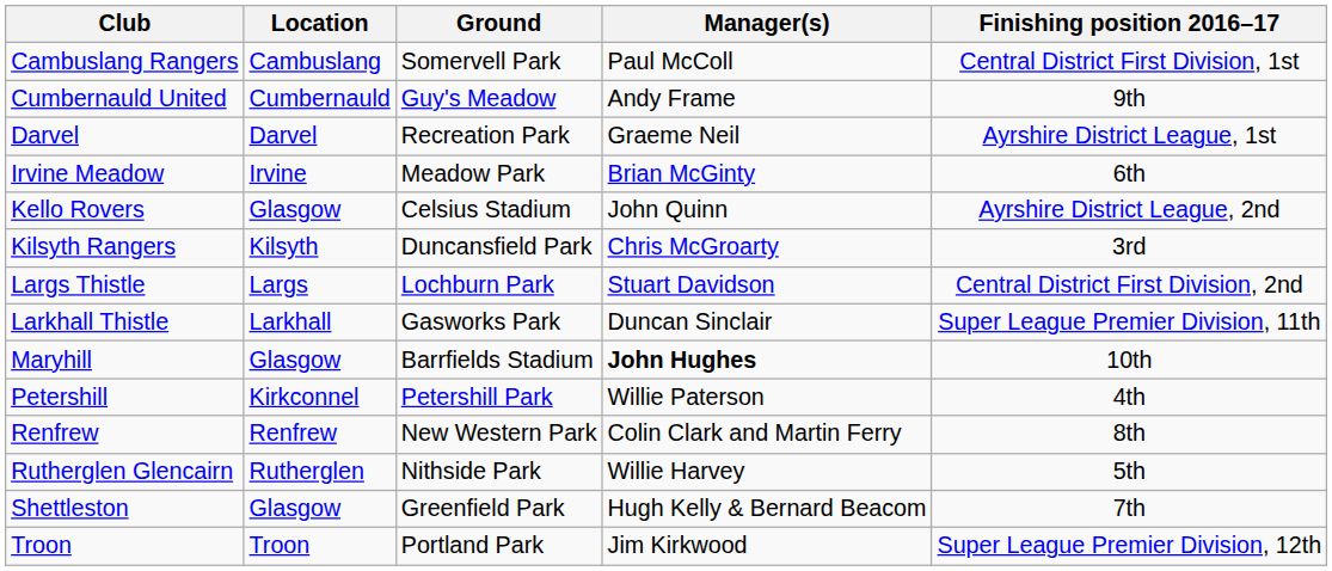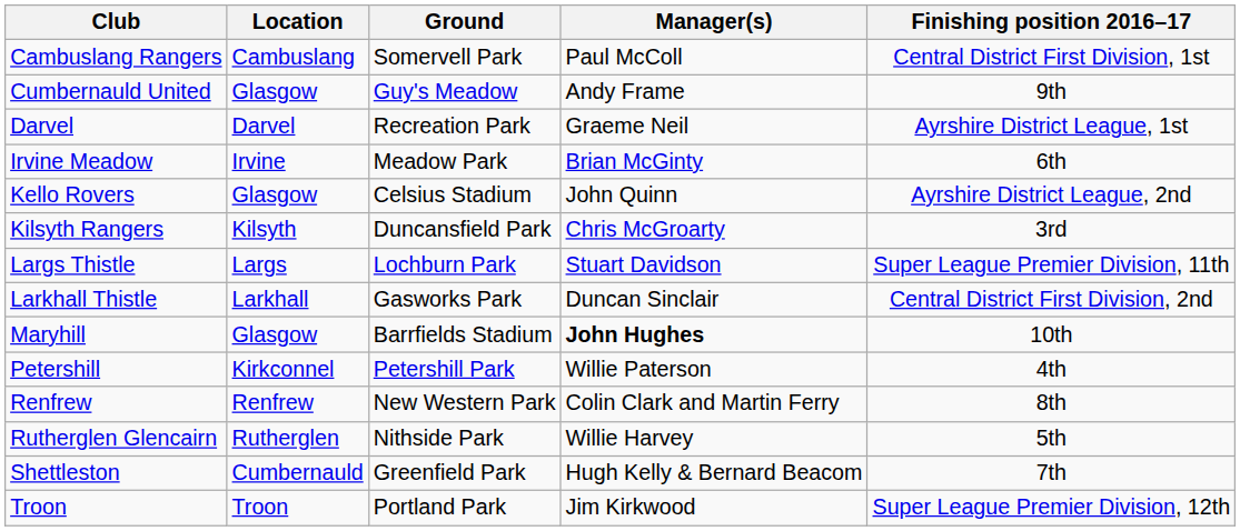Cumbernauld United | Location: Cumbernauld -> Glasgow
Largs Thistle | Finishing position 2016–17: Central District First Division, 2nd -> Super League Premier Division, 11th
Larkhall Thistle | Finishing position 2016–17: Super League Premier Division, 11th -> Central District First Division, 2nd
Shettleston | Location: Glasgow -> Cumbernauld
